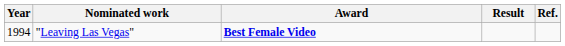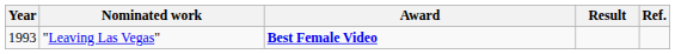"Leaving Las Vegas" | Year: 1994 -> 1993
